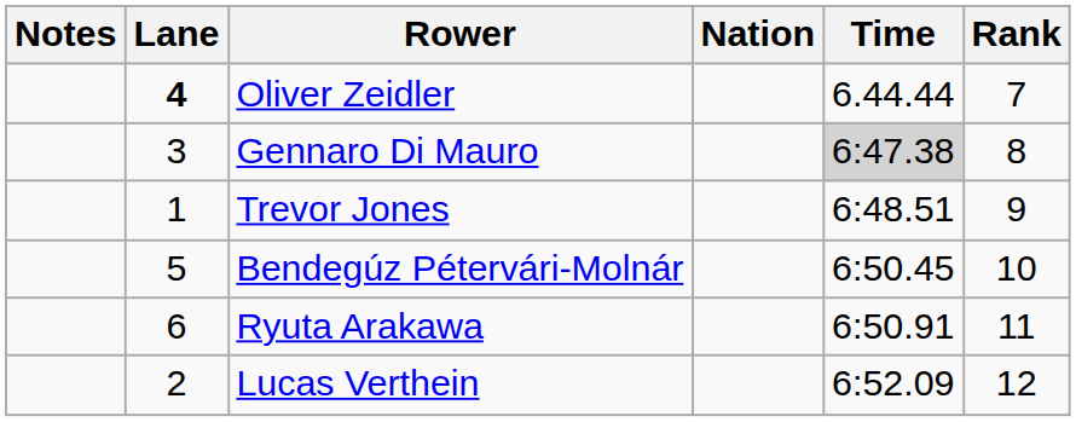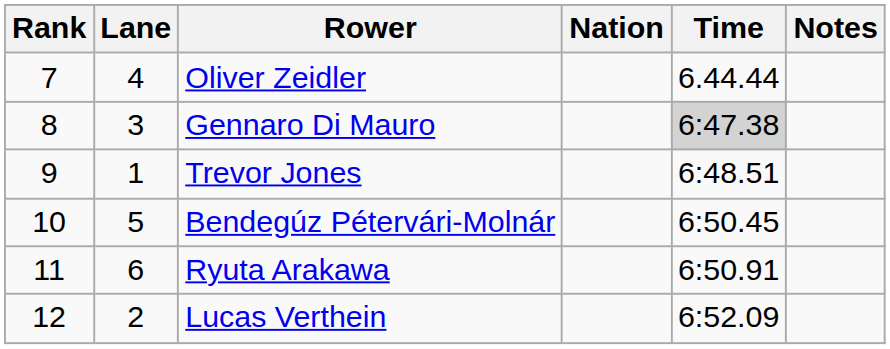columns swapped: Rank <-> Notes
Oliver Zeidler | Lane: bold -> normal
